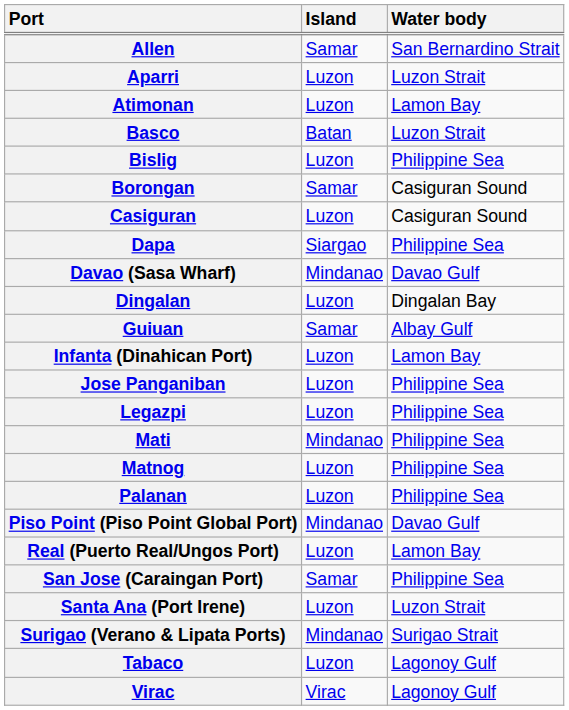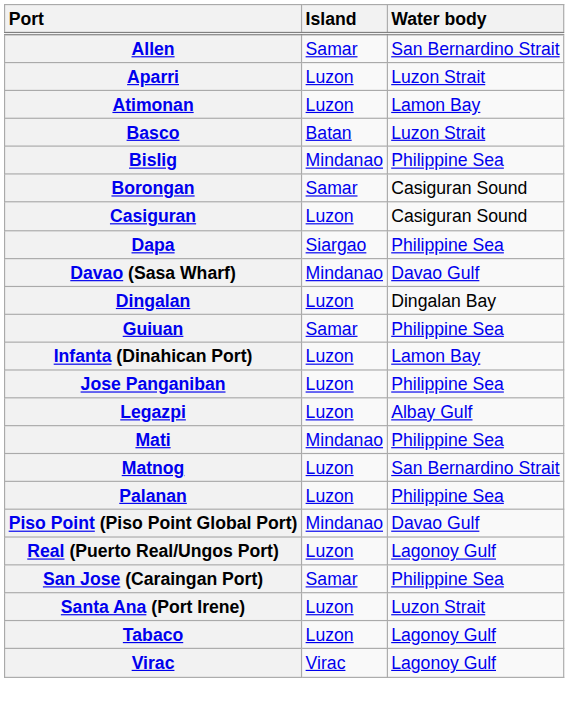Bislig | Island: Luzon -> Mindanao
Guiuan | Water body: Albay Gulf -> Philippine Sea
Legazpi | Water body: Philippine Sea -> Albay Gulf
Matnog | Water body: Philippine Sea -> San Bernardino Strait
Real (Puerto Real/Ungos Port) | Water body: Lamon Bay -> Lagonoy Gulf
- row: Surigao (Verano & Lipata Ports) | Mindanao | Surigao Strait
